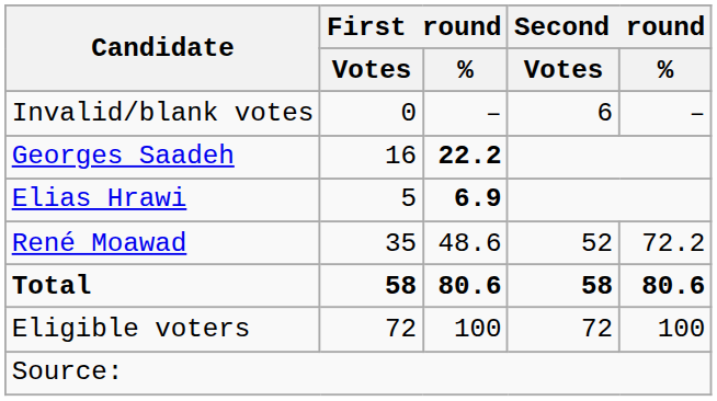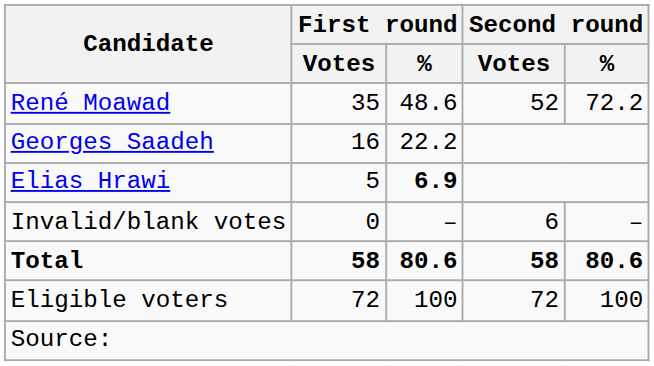rows swapped: René Moawad <-> Invalid/blank votes
Georges Saadeh | First round / %: bold -> normal
